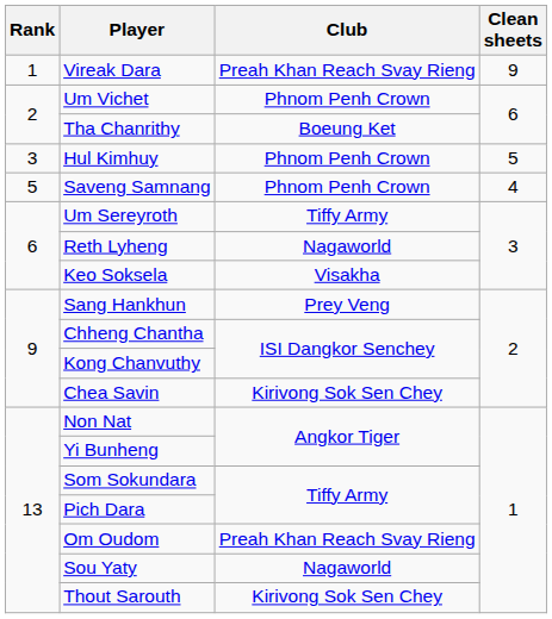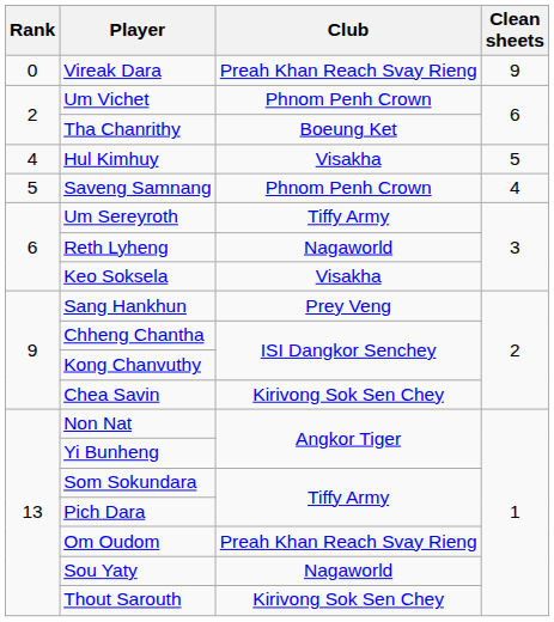Vireak Dara | Rank: 1 -> 0
Hul Kimhuy | Rank: 3 -> 4
Hul Kimhuy | Club: Phnom Penh Crown -> Visakha
